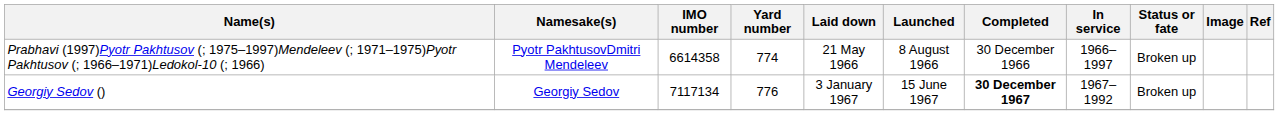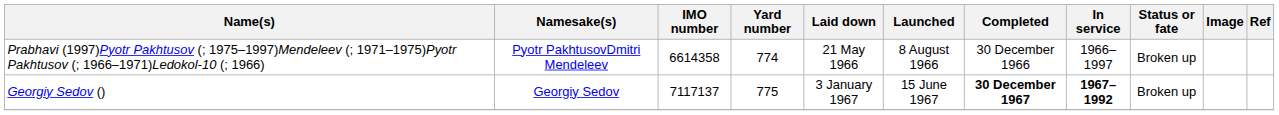Georgiy Sedov () | IMO number: 7117134 -> 7117137
Georgiy Sedov () | Yard number: 776 -> 775
Georgiy Sedov () | In service: normal -> bold
